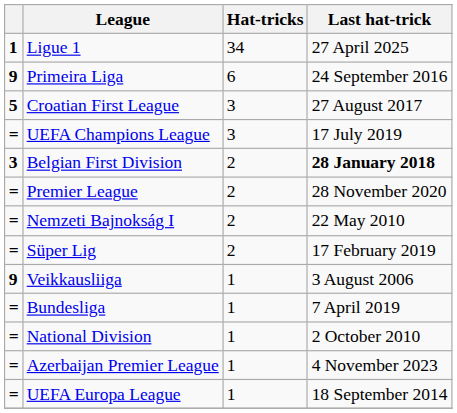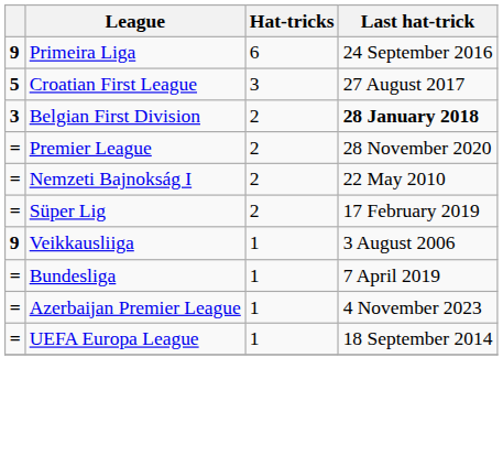- row: 1 | Ligue 1 | 34 | 27 April 2025
- row: = | UEFA Champions League | 3 | 17 July 2019
- row: = | National Division | 1 | 2 October 2010
